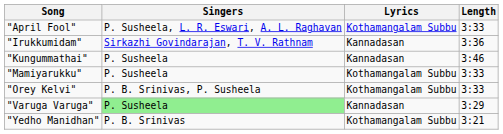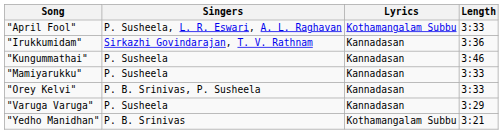"Mamiyarukku" | Lyrics: Kothamangalam Subbu -> Kannadasan
"Orey Kelvi" | Lyrics: Kothamangalam Subbu -> Kannadasan
"Varuga Varuga" | Singers: lightgreen background -> no background
